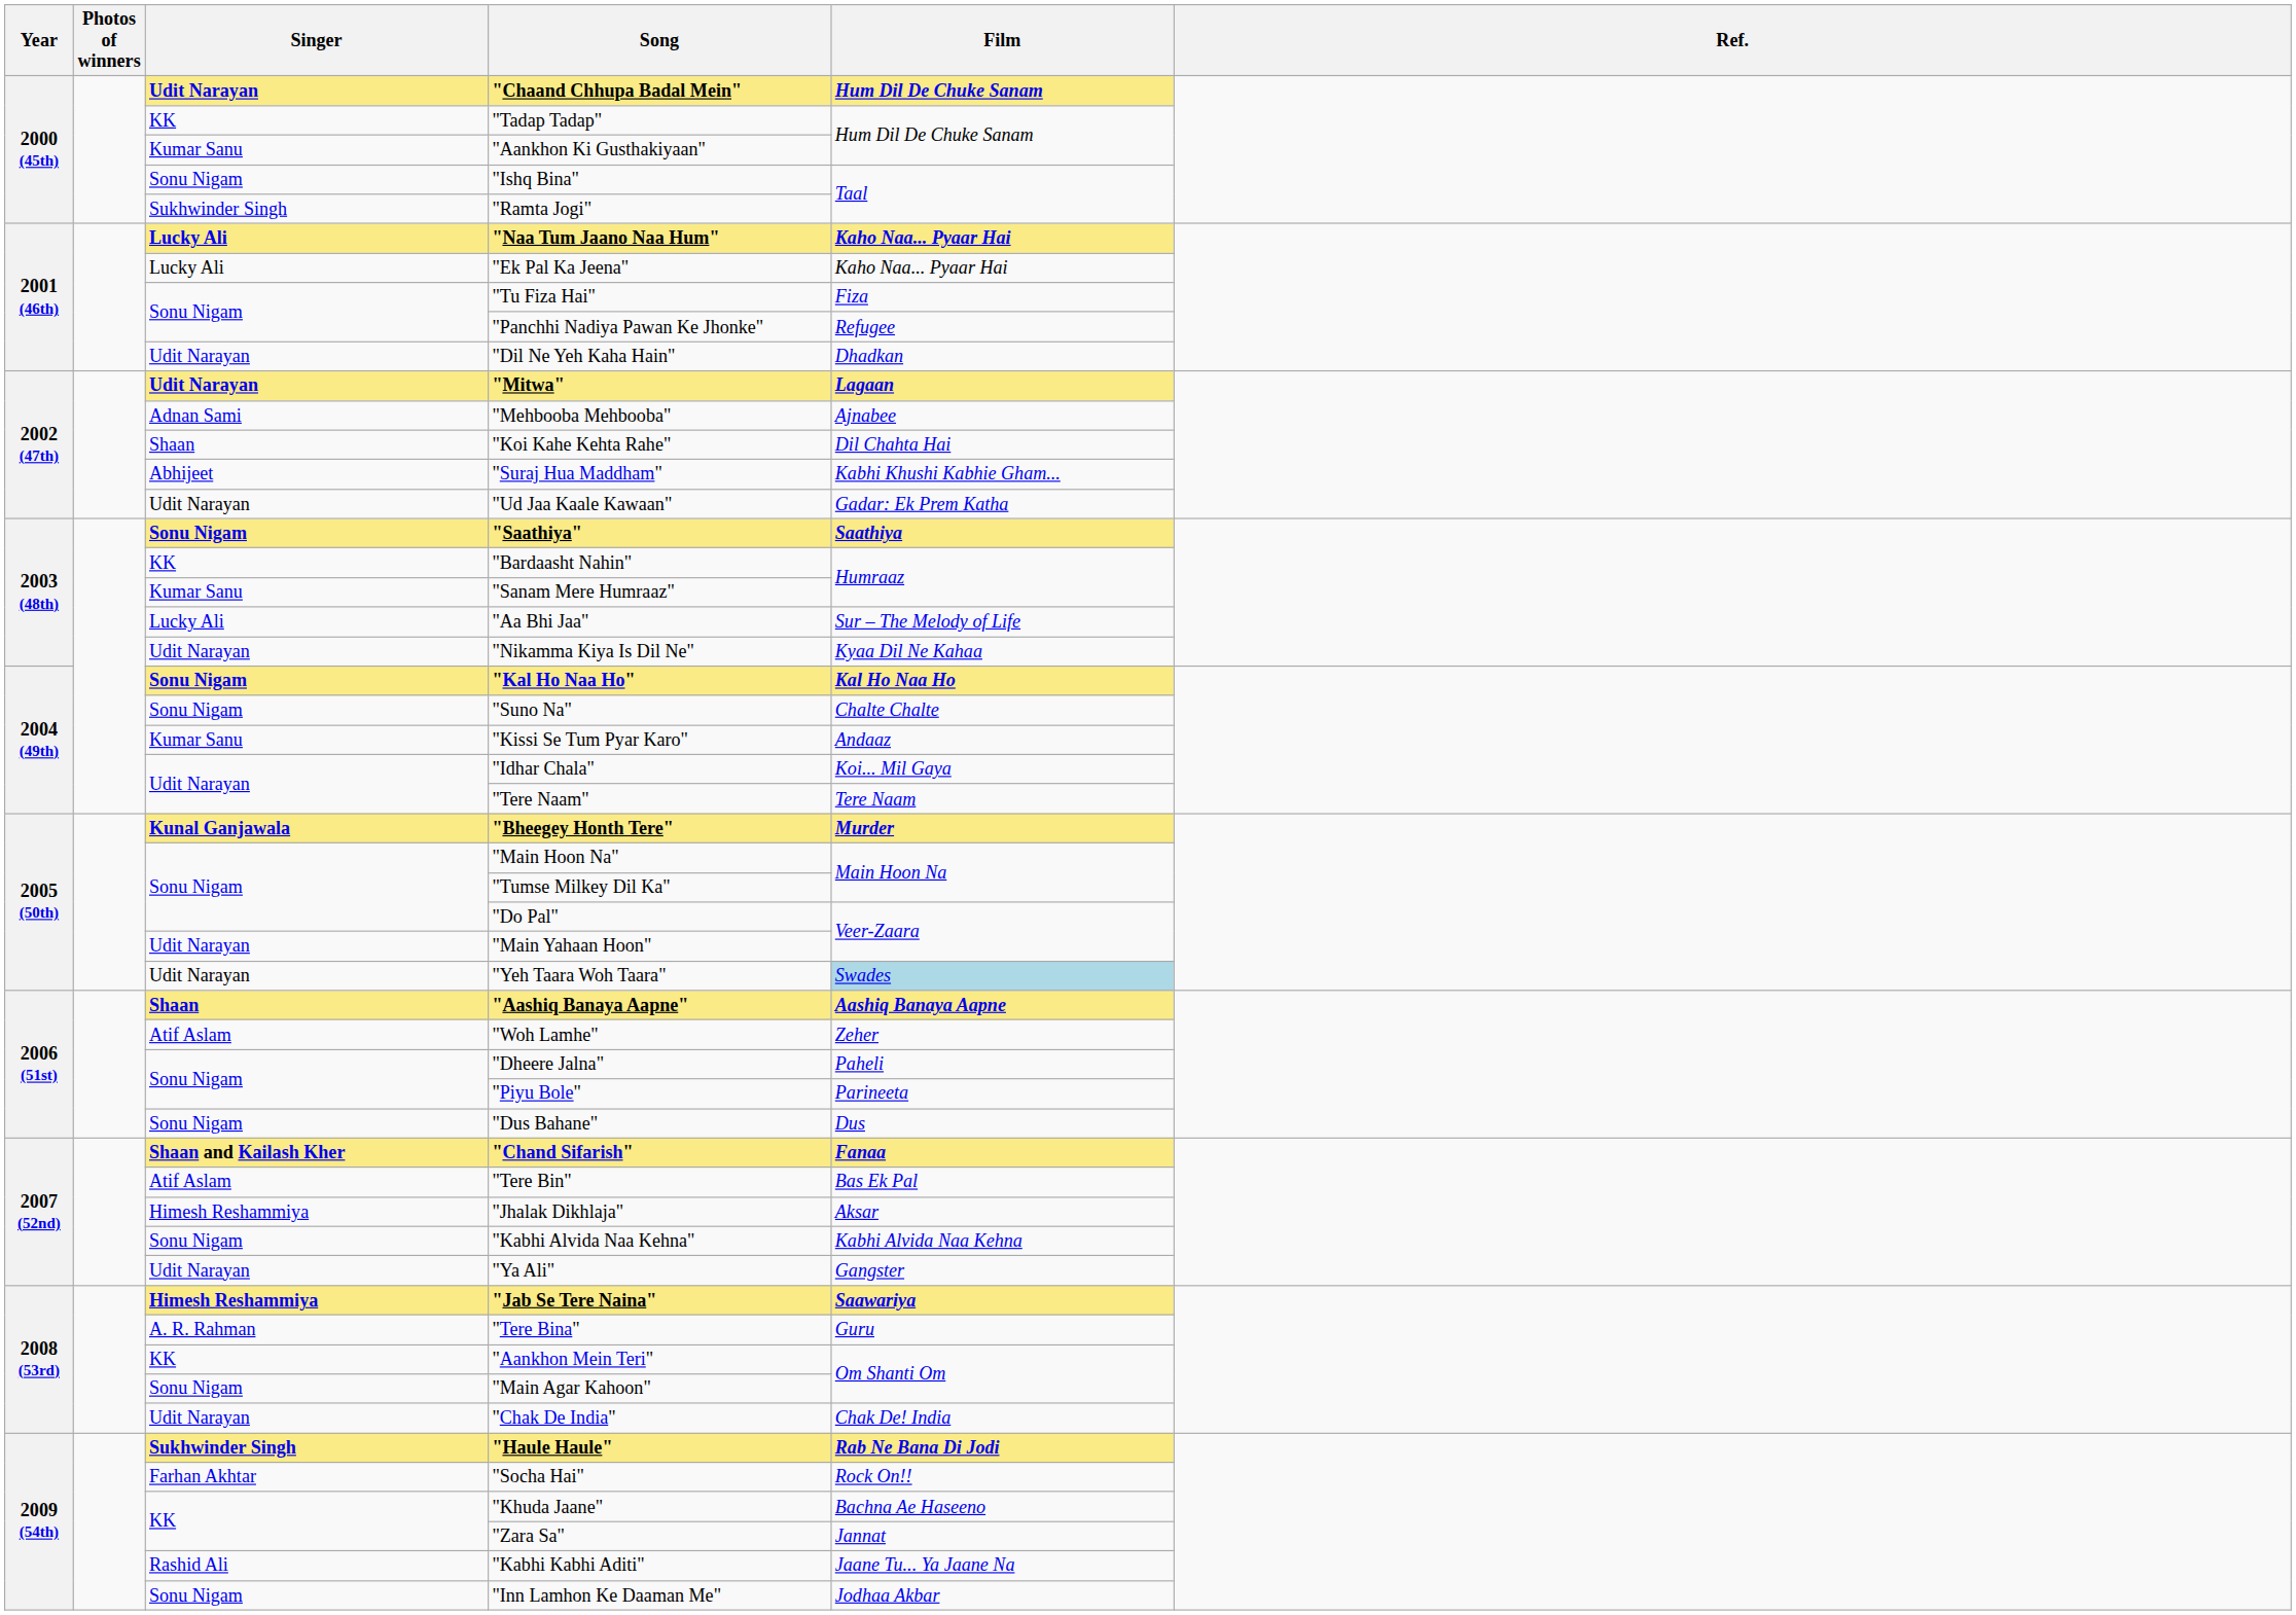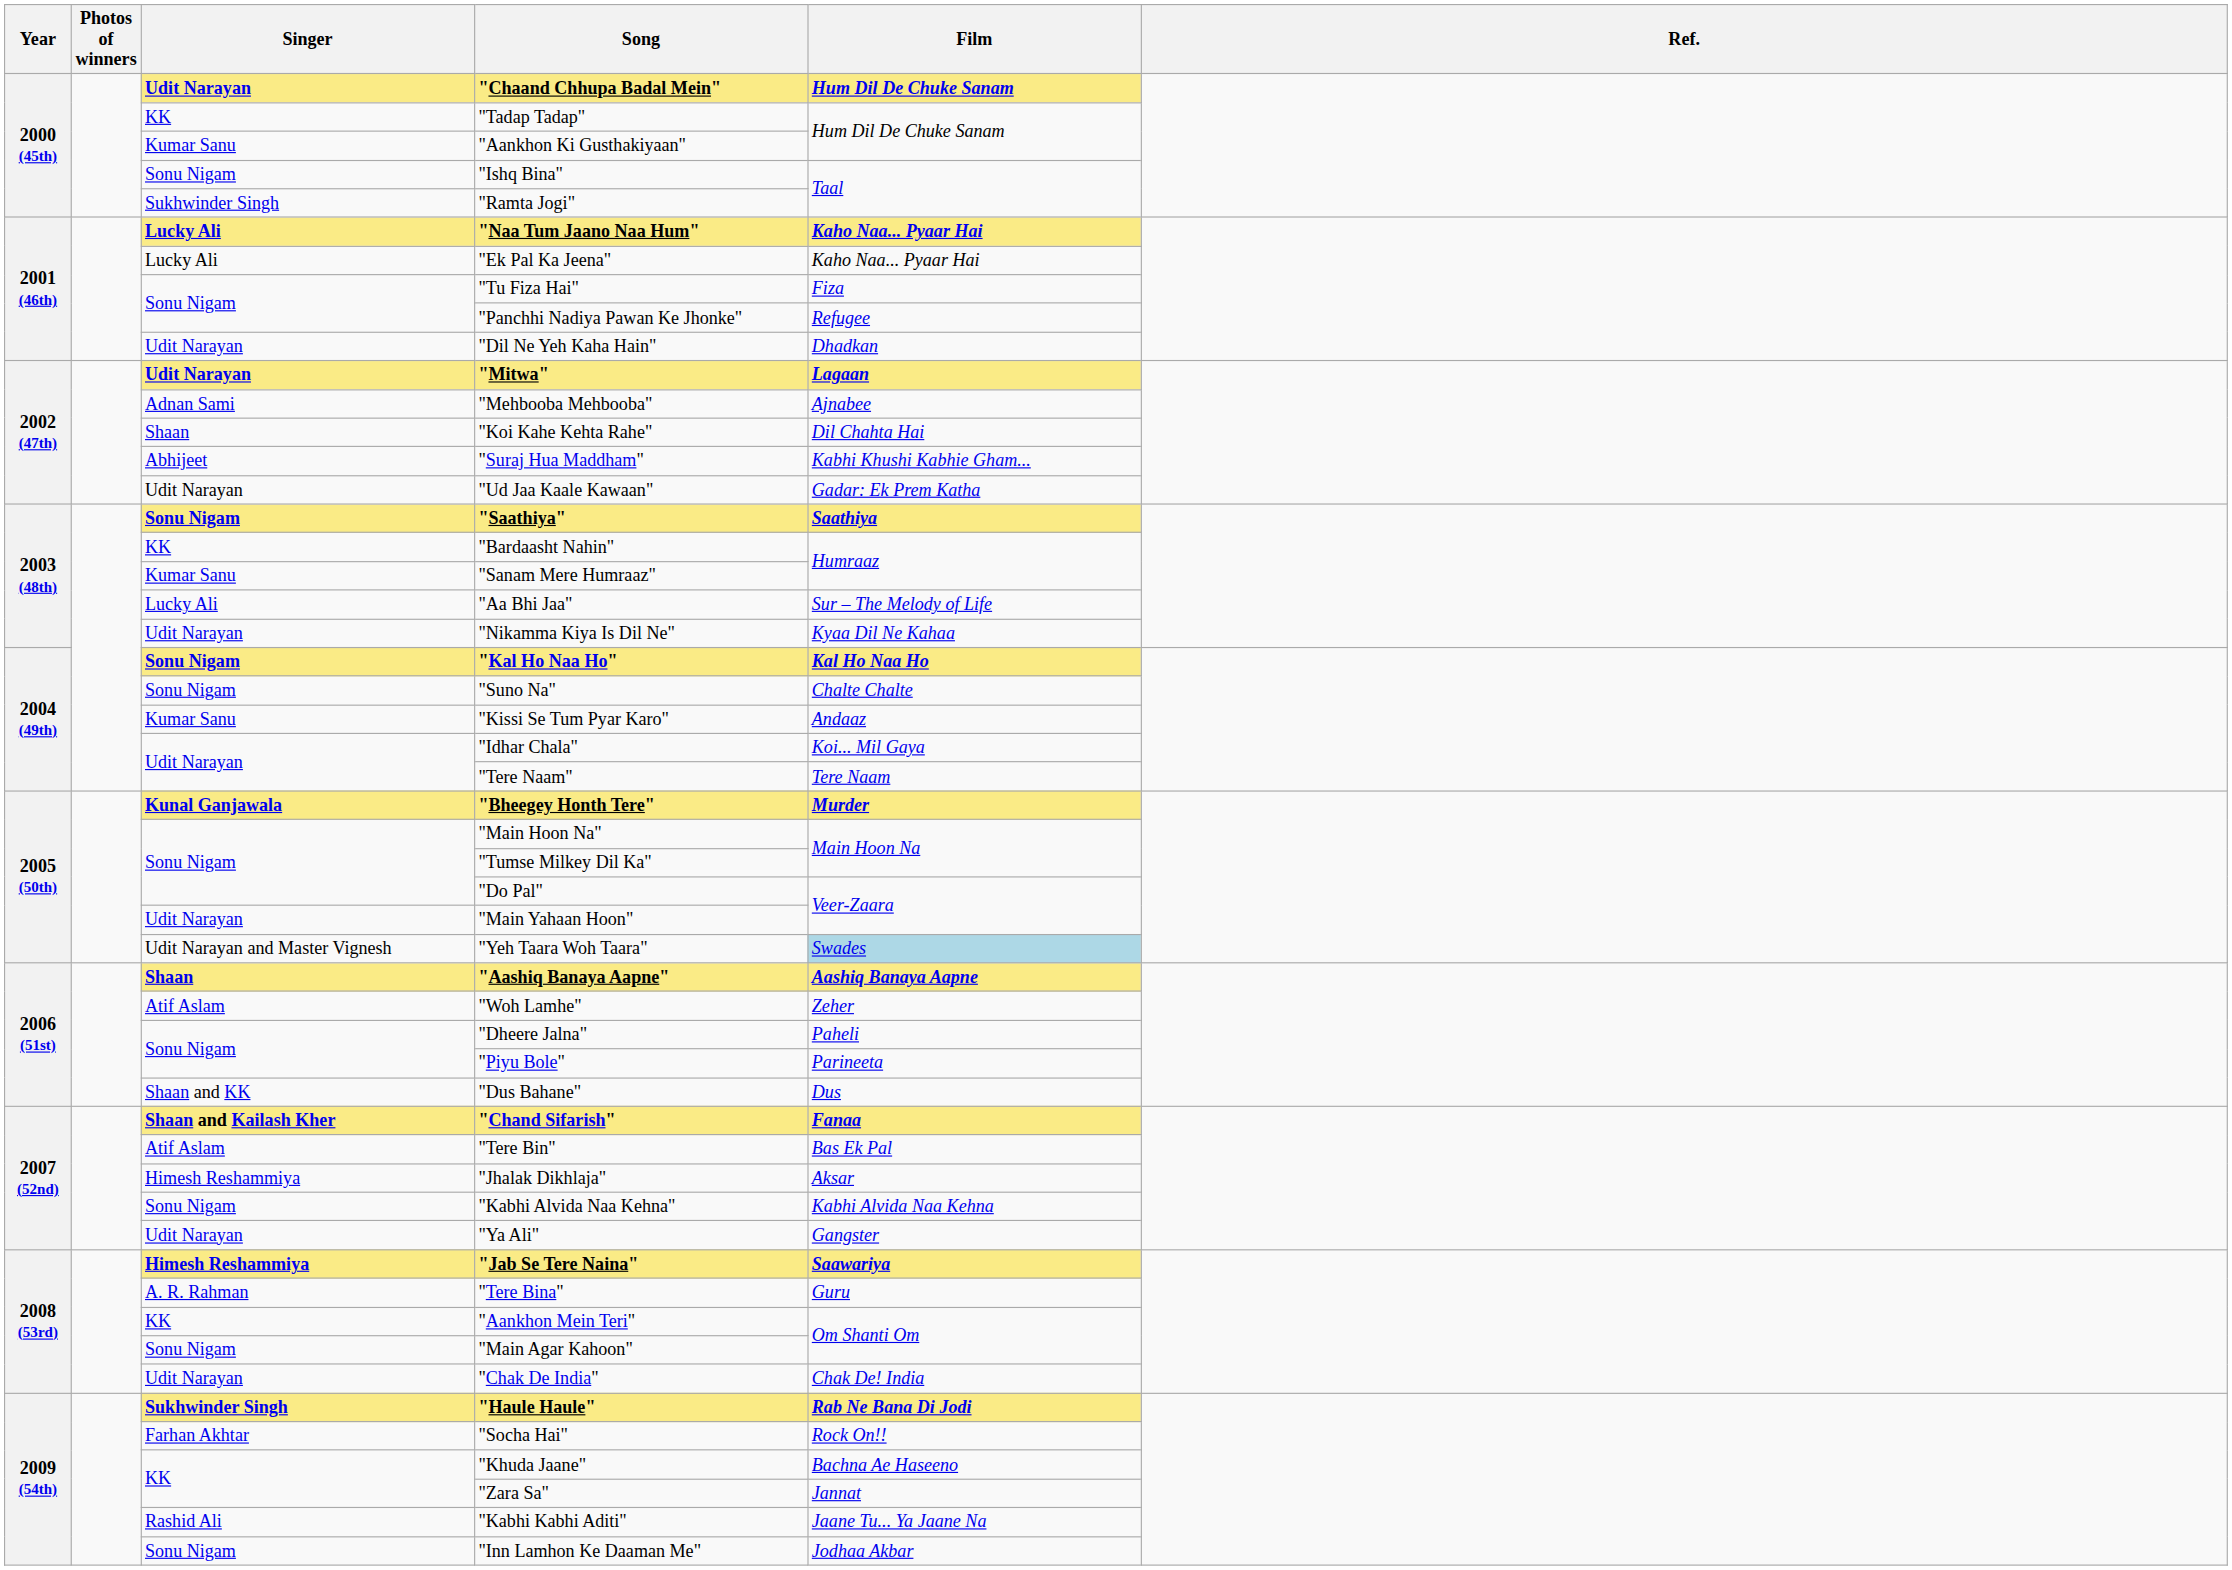"Yeh Taara Woh Taara" | Singer: Udit Narayan -> Udit Narayan and Master Vignesh
"Dus Bahane" | Singer: Sonu Nigam -> Shaan and KK
